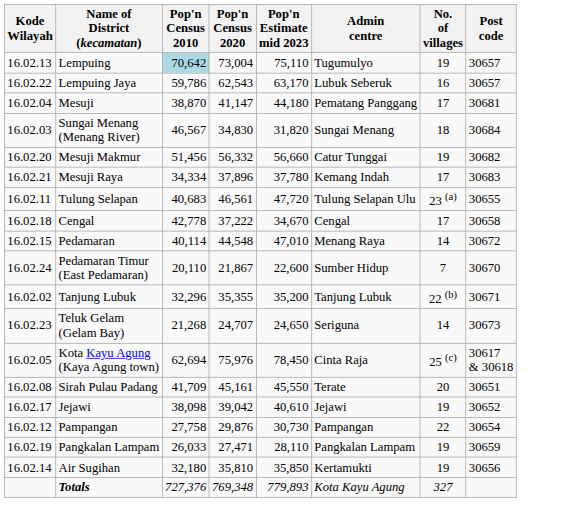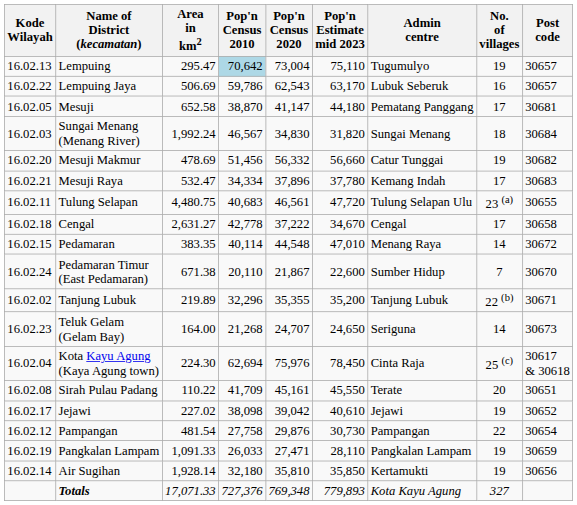+ column: Area in km2 | 295.47 | 506.69 | 652.58 | 1,992.24 | 478.69 | 532.47 | 4,480.75 | 2,631.27 | 383.35 | 671.38 | 219.89 | 164.00 | 224.30 | 110.22 | 227.02 | 481.54 | 1,091.33 | 1,928.14 | 17,071.33
Mesuji | Kode Wilayah: 16.02.04 -> 16.02.05
Kota Kayu Agung (Kaya Agung town) | Kode Wilayah: 16.02.05 -> 16.02.04
